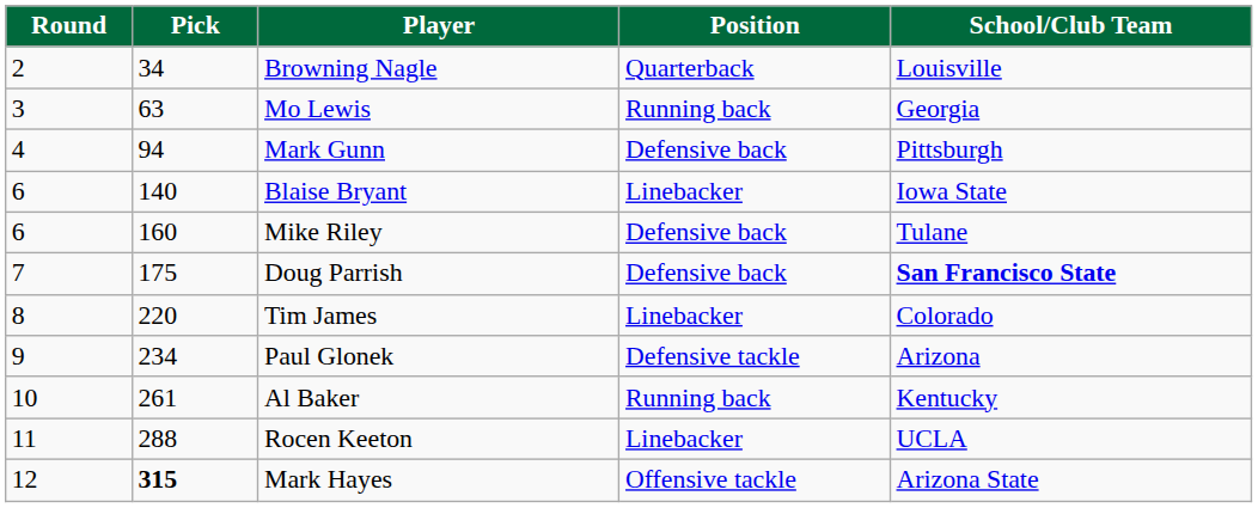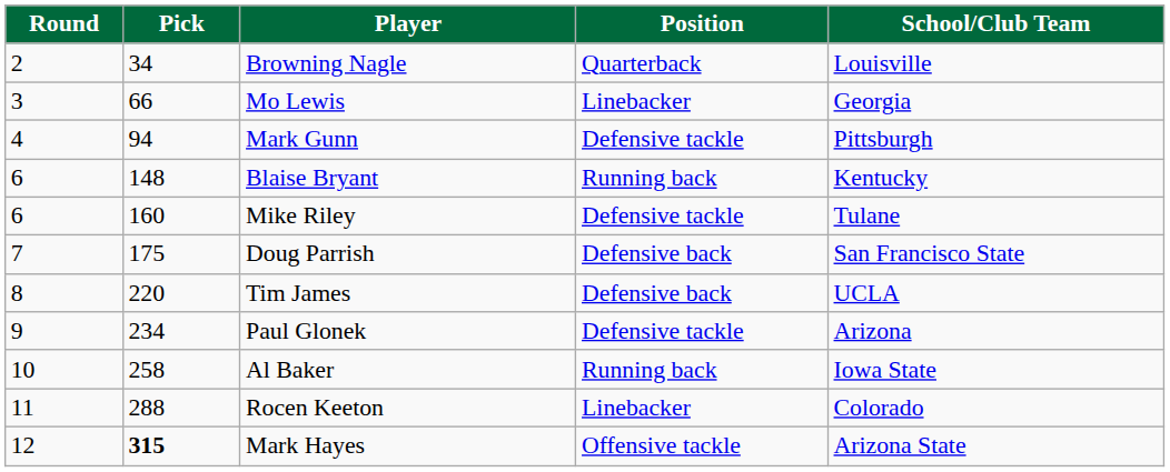Mo Lewis | Pick: 63 -> 66
Mo Lewis | Position: Running back -> Linebacker
Mark Gunn | Position: Defensive back -> Defensive tackle
Blaise Bryant | Pick: 140 -> 148
Blaise Bryant | Position: Linebacker -> Running back
Blaise Bryant | School/Club Team: Iowa State -> Kentucky
Mike Riley | Position: Defensive back -> Defensive tackle
Doug Parrish | School/Club Team: bold -> normal
Tim James | Position: Linebacker -> Defensive back
Tim James | School/Club Team: Colorado -> UCLA
Al Baker | Pick: 261 -> 258
Al Baker | School/Club Team: Kentucky -> Iowa State
Rocen Keeton | School/Club Team: UCLA -> Colorado
